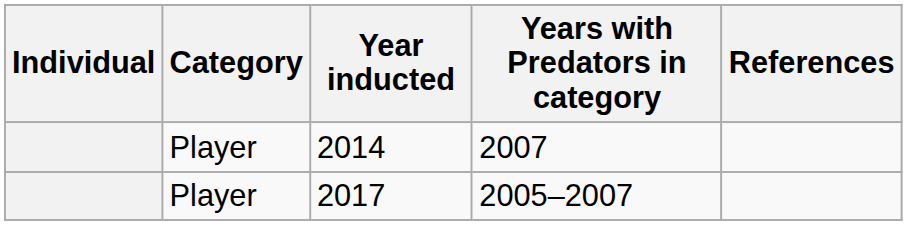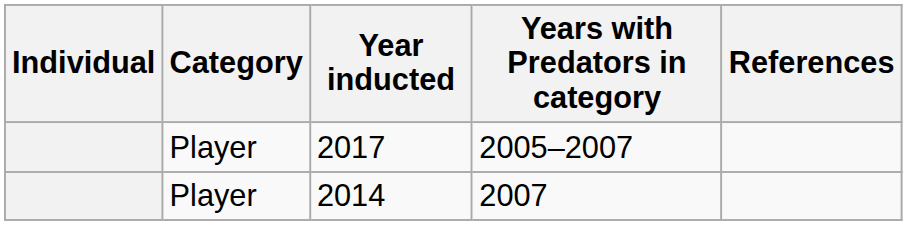rows swapped: 2014 <-> 2017
